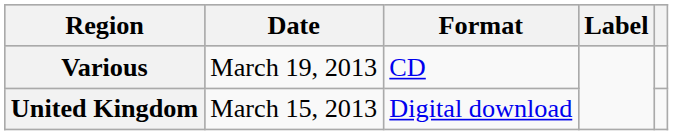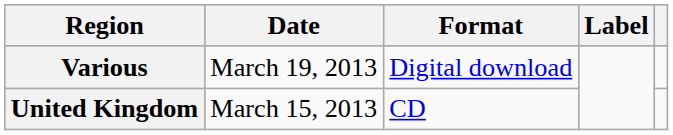Various | Format: CD -> Digital download
United Kingdom | Format: Digital download -> CD
